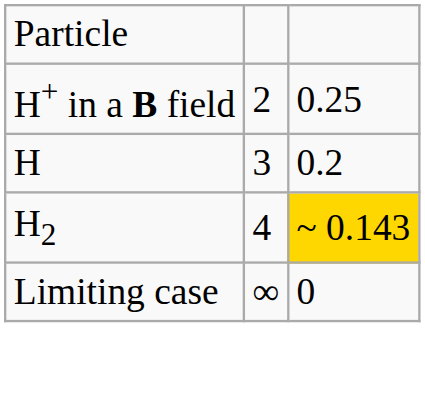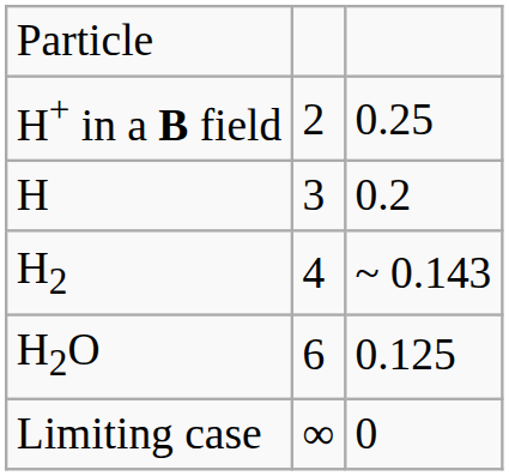H2 | column 3: gold background -> no background
+ row: H2O | 6 | 0.125
